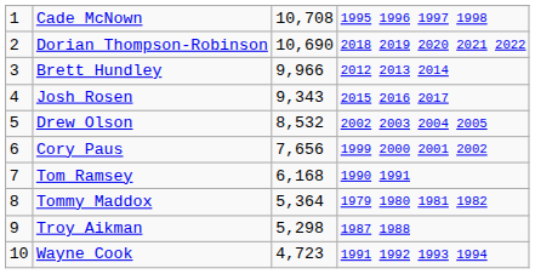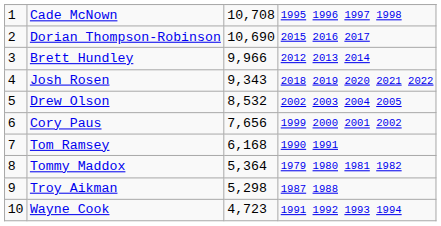Dorian Thompson-Robinson | column 4: 2018 2019 2020 2021 2022 -> 2015 2016 2017
Josh Rosen | column 4: 2015 2016 2017 -> 2018 2019 2020 2021 2022
